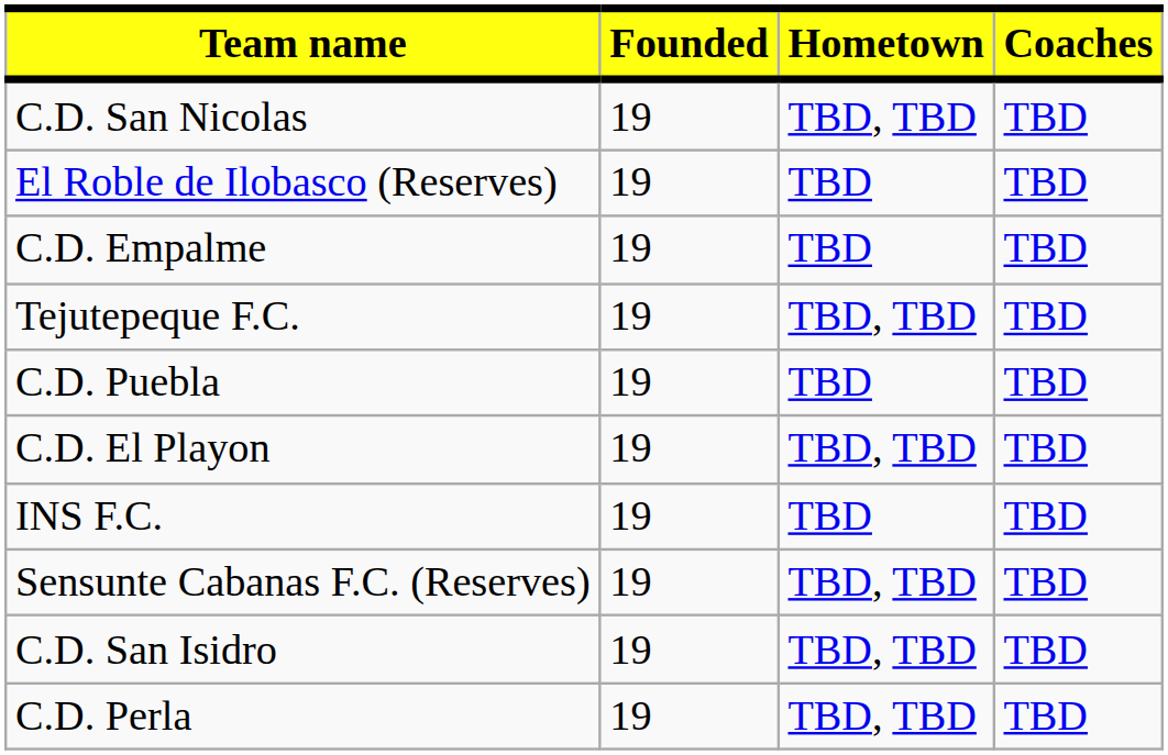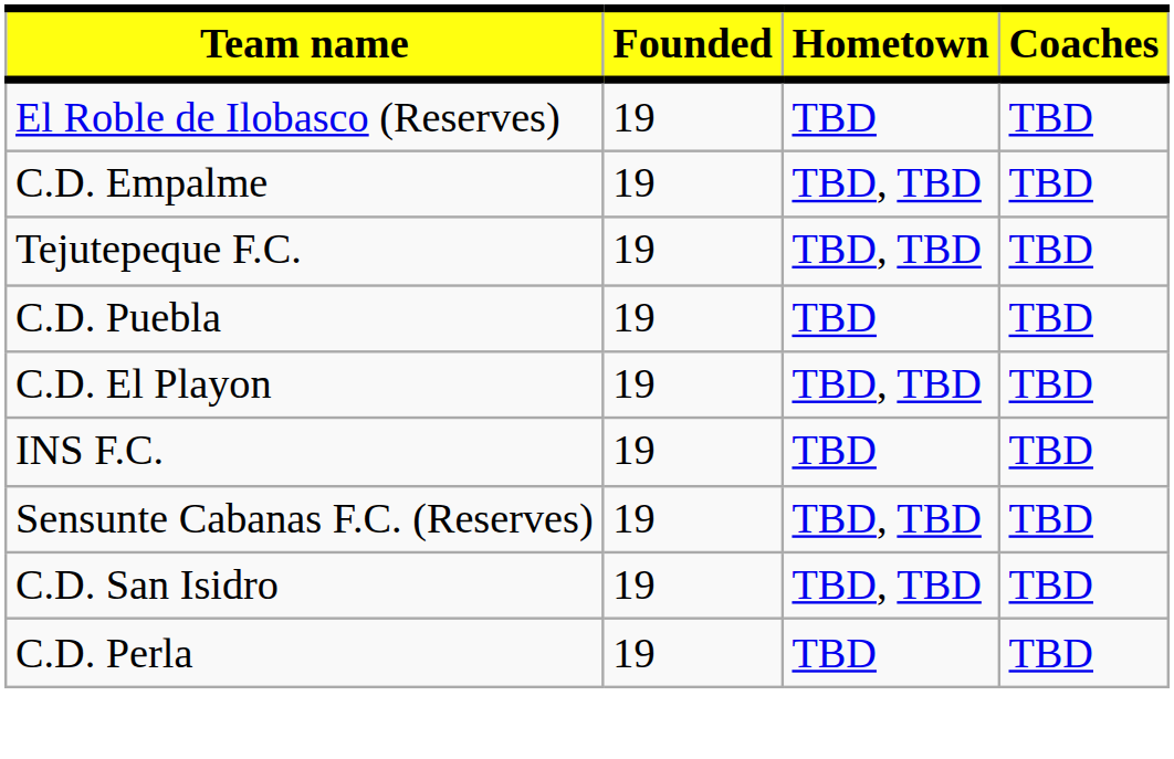- row: C.D. San Nicolas | 19 | TBD, TBD | TBD
C.D. Empalme | Hometown: TBD -> TBD, TBD
C.D. Perla | Hometown: TBD, TBD -> TBD
